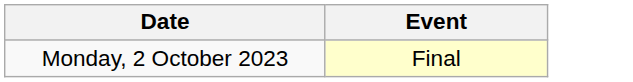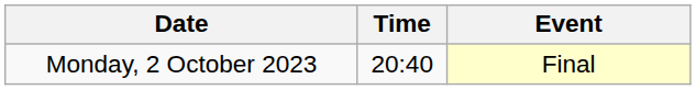+ column: Time | 20:40
